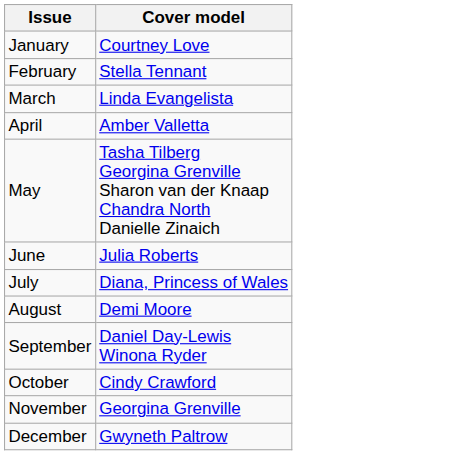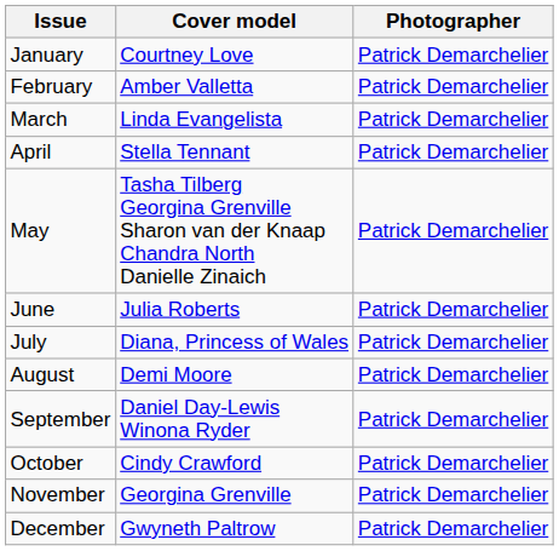+ column: Photographer | Patrick Demarchelier | Patrick Demarchelier | Patrick Demarchelier | Patrick Demarchelier | Patrick Demarchelier | Patrick Demarchelier | Patrick Demarchelier | Patrick Demarchelier | Patrick Demarchelier | Patrick Demarchelier | Patrick Demarchelier | Patrick Demarchelier
February | Cover model: Stella Tennant -> Amber Valletta
April | Cover model: Amber Valletta -> Stella Tennant
